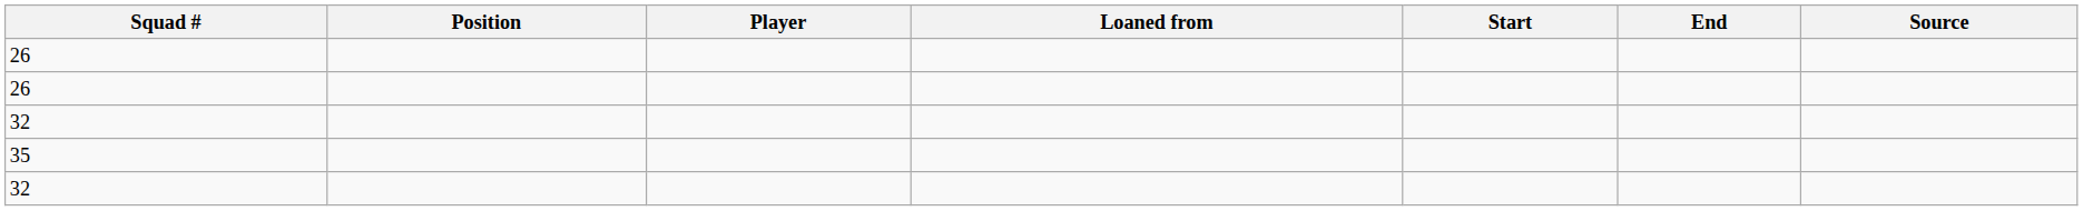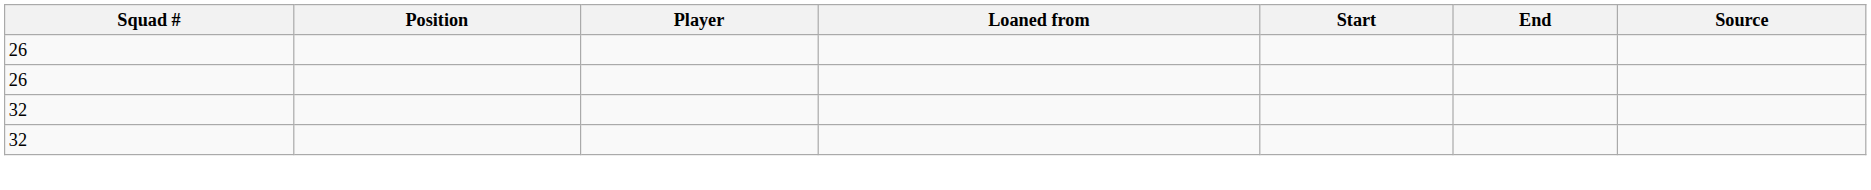- row: 35
